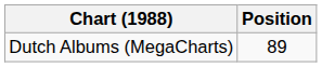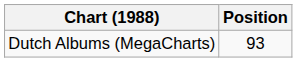Dutch Albums (MegaCharts) | Position: 89 -> 93
